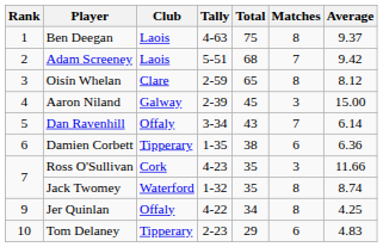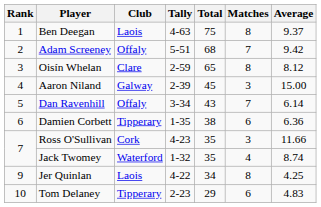Adam Screeney | Club: Laois -> Offaly
Jack Twomey | Matches: 8 -> 4
Jer Quinlan | Club: Offaly -> Laois
